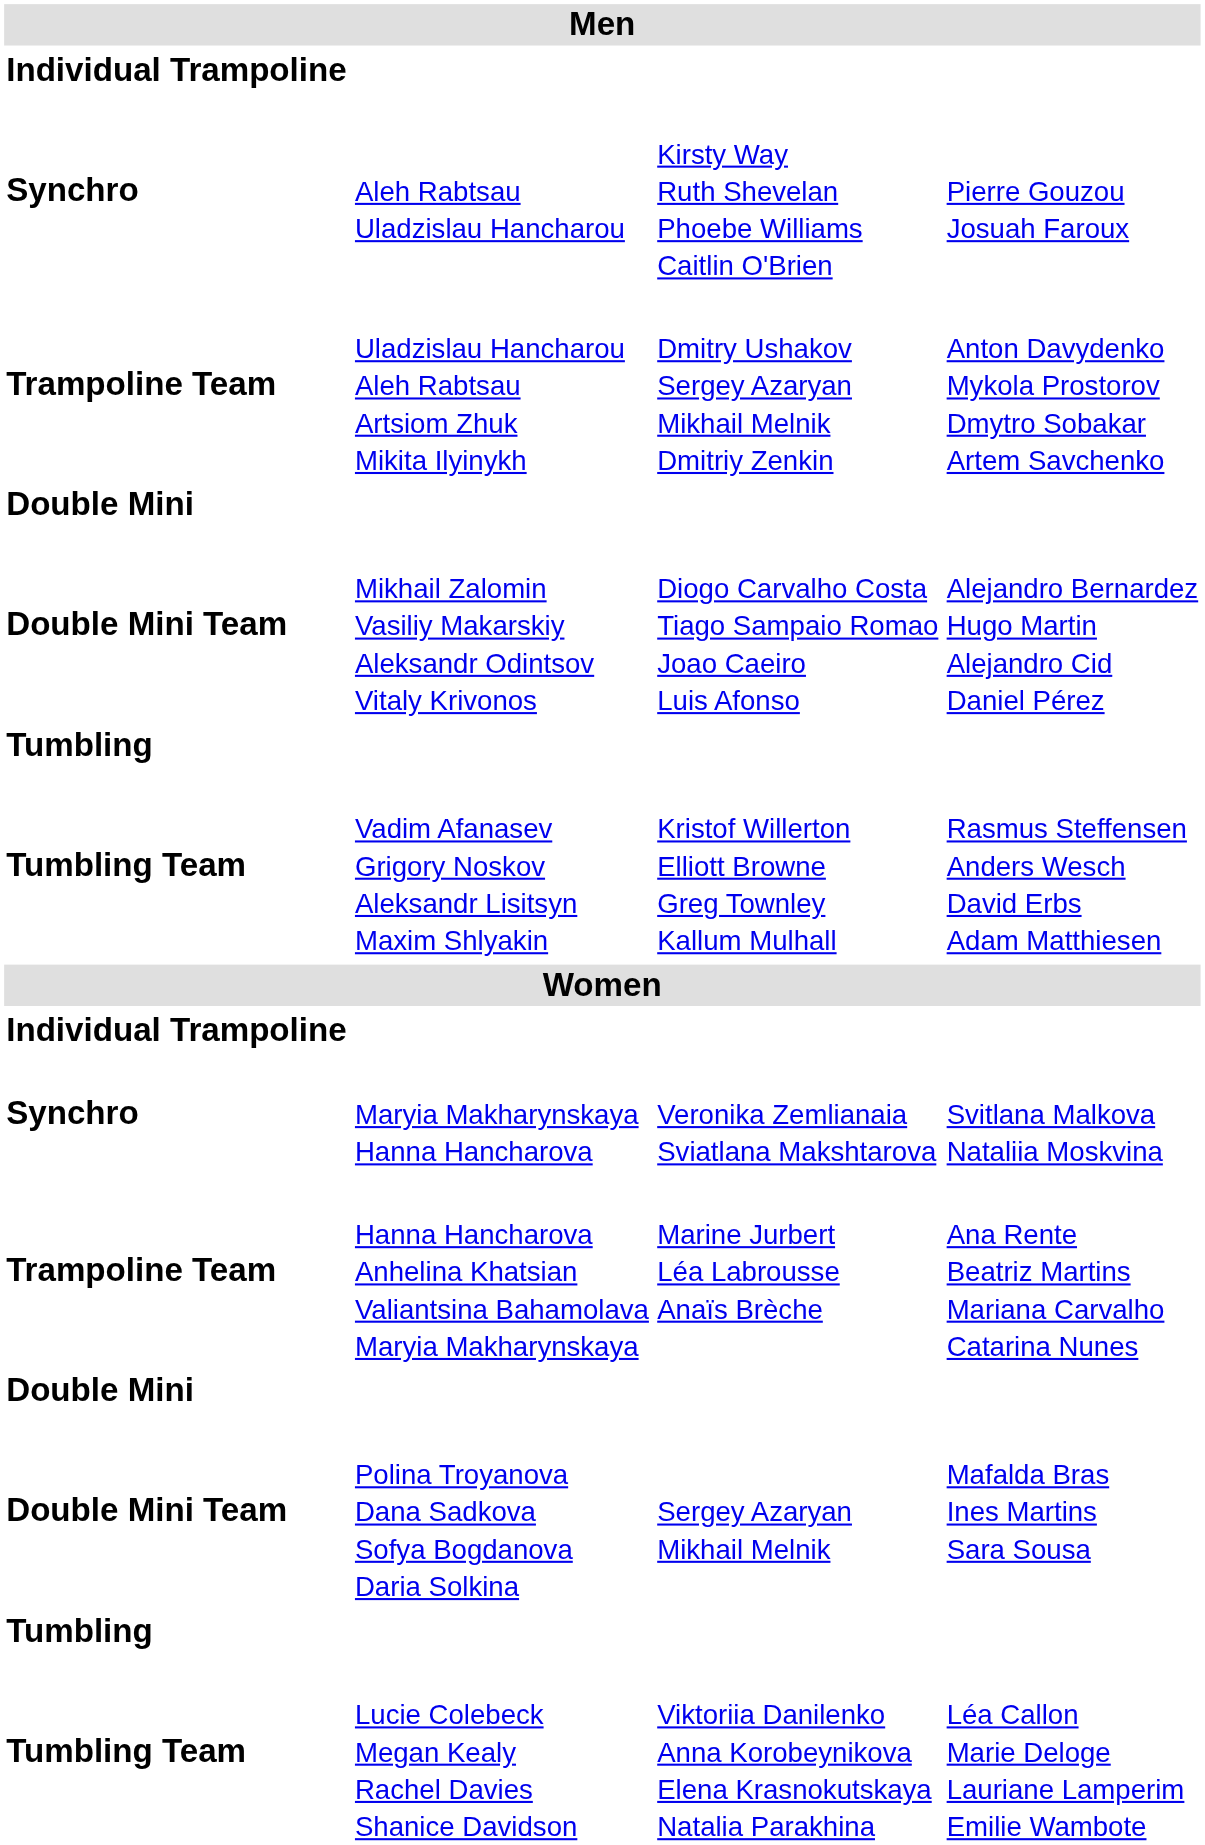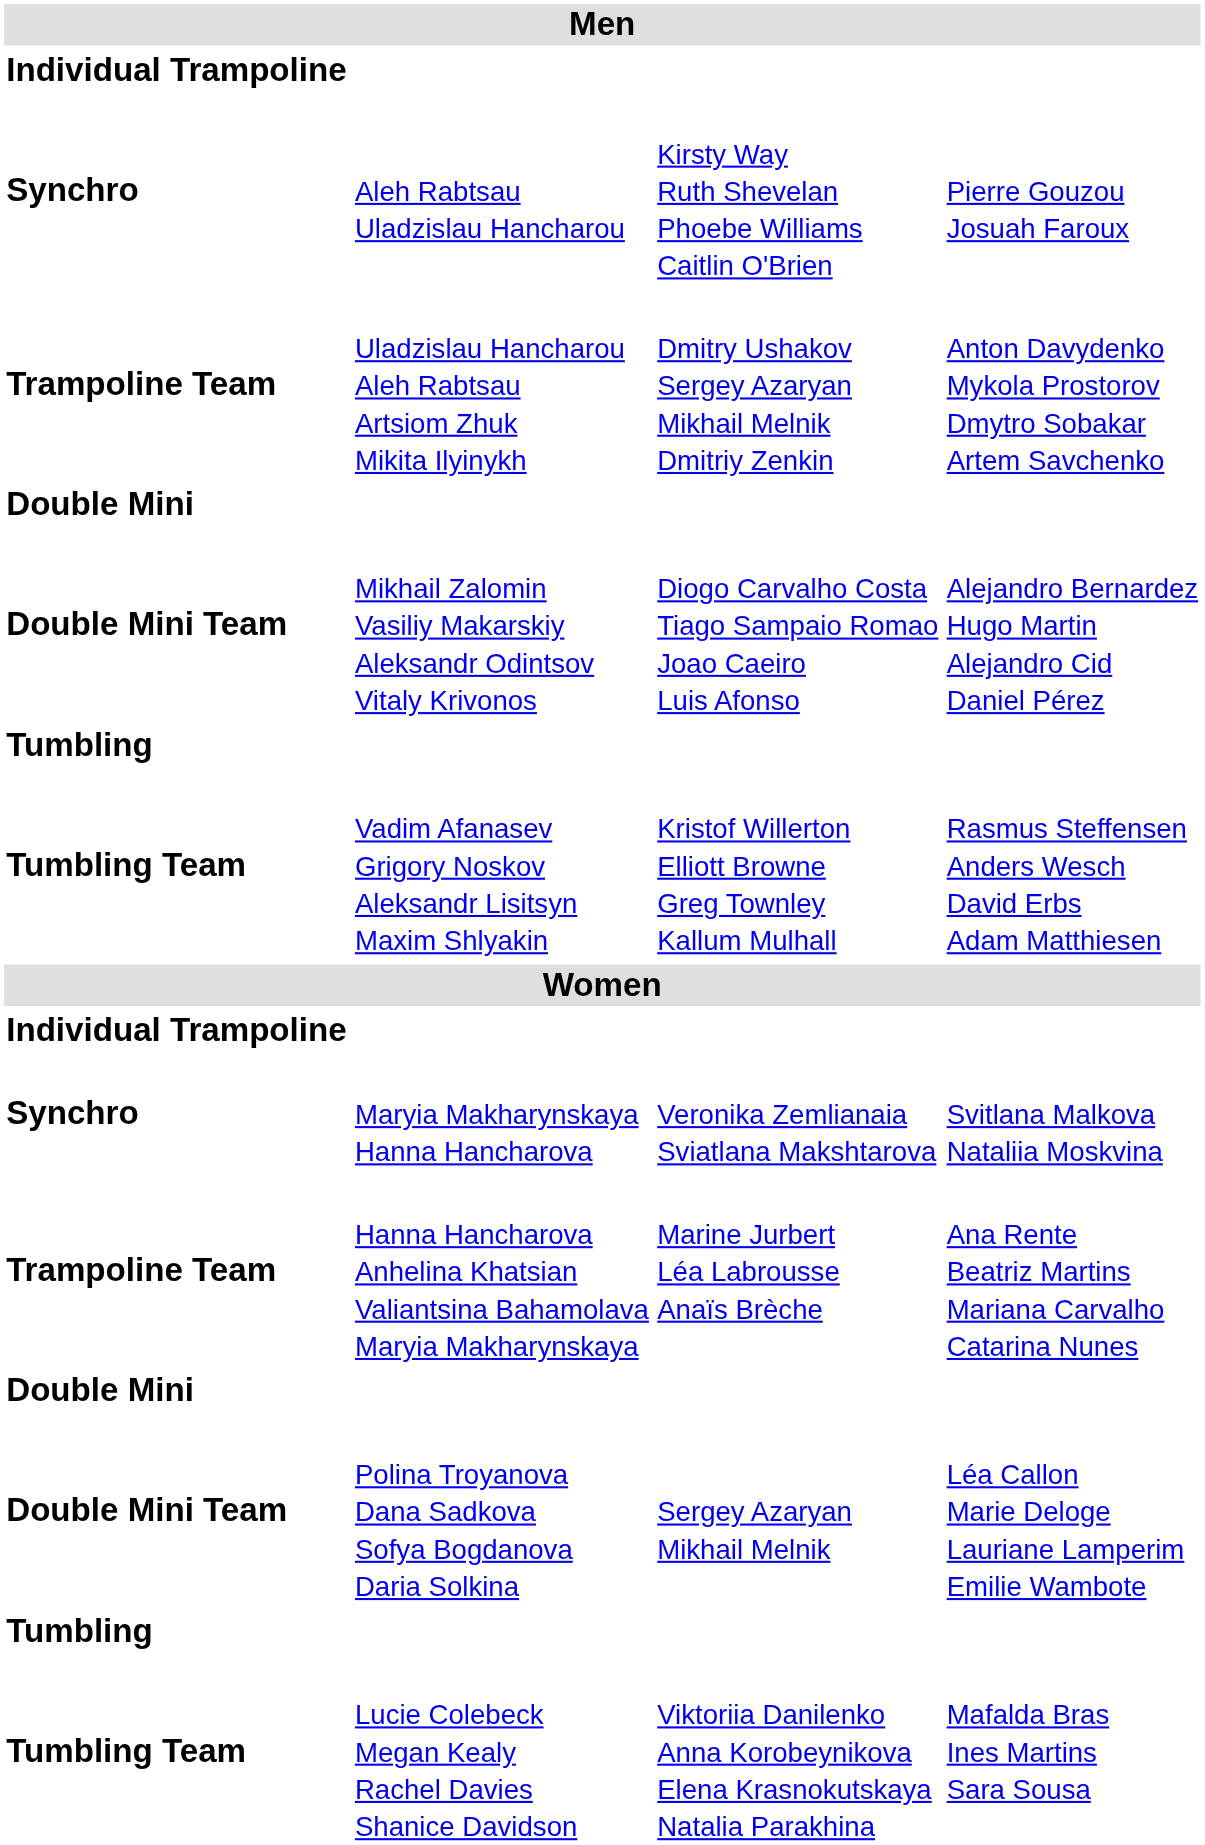Polina Troyanova Dana Sadkova Sofya Bogdanova Daria Solkina | column 4: Mafalda Bras Ines Martins Sara Sousa -> Léa Callon Marie Deloge Lauriane Lamperim Emilie Wambote
Lucie Colebeck Megan Kealy Rachel Davies Shanice Davidson | column 4: Léa Callon Marie Deloge Lauriane Lamperim Emilie Wambote -> Mafalda Bras Ines Martins Sara Sousa
